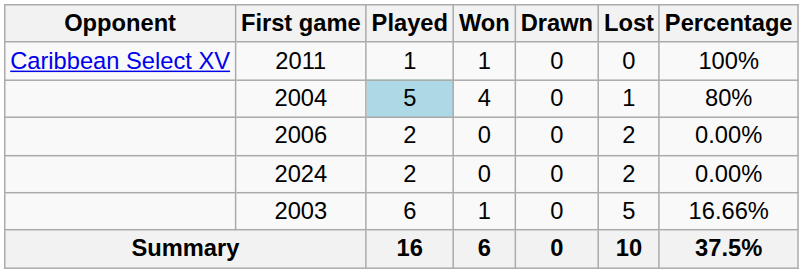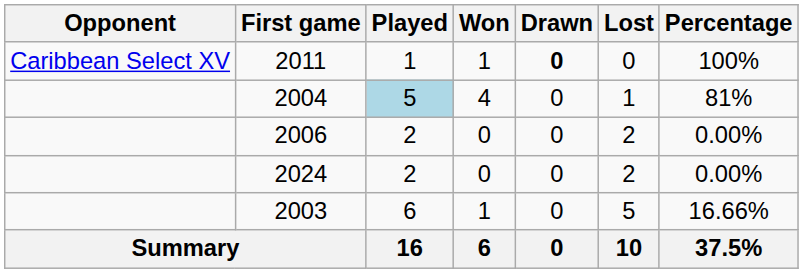2011 | Drawn: normal -> bold
2004 | Percentage: 80% -> 81%
